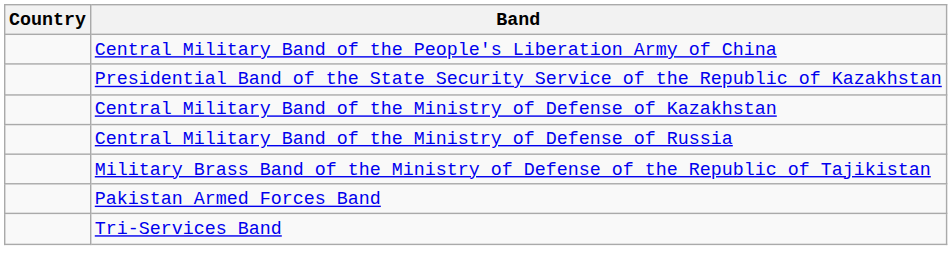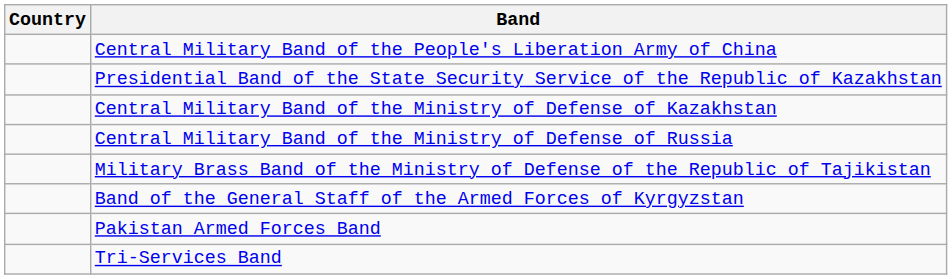+ row: Band of the General Staff of the Armed Forces of Kyrgyzstan
